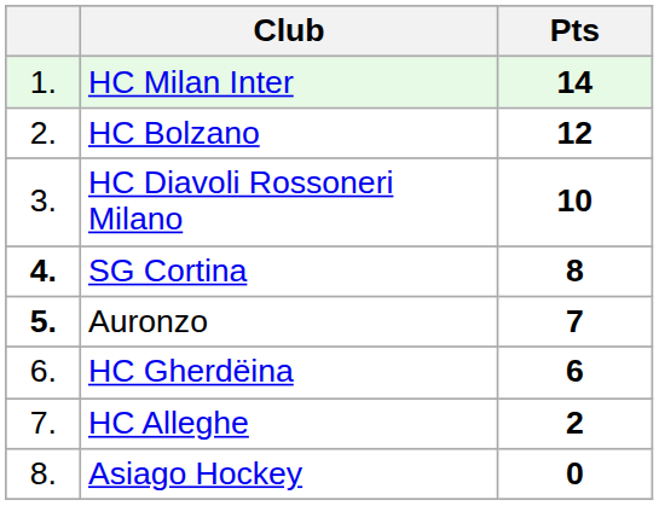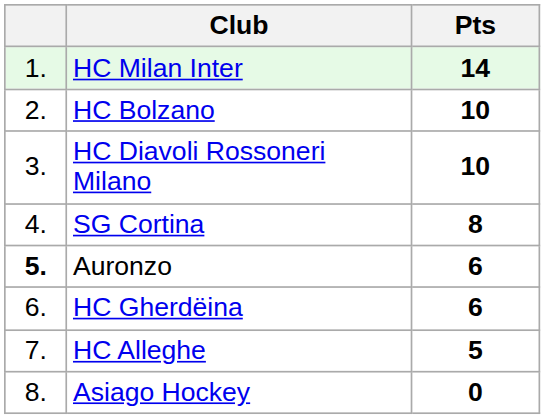HC Bolzano | Pts: 12 -> 10
SG Cortina | column 1: bold -> normal
Auronzo | Pts: 7 -> 6
HC Alleghe | Pts: 2 -> 5
